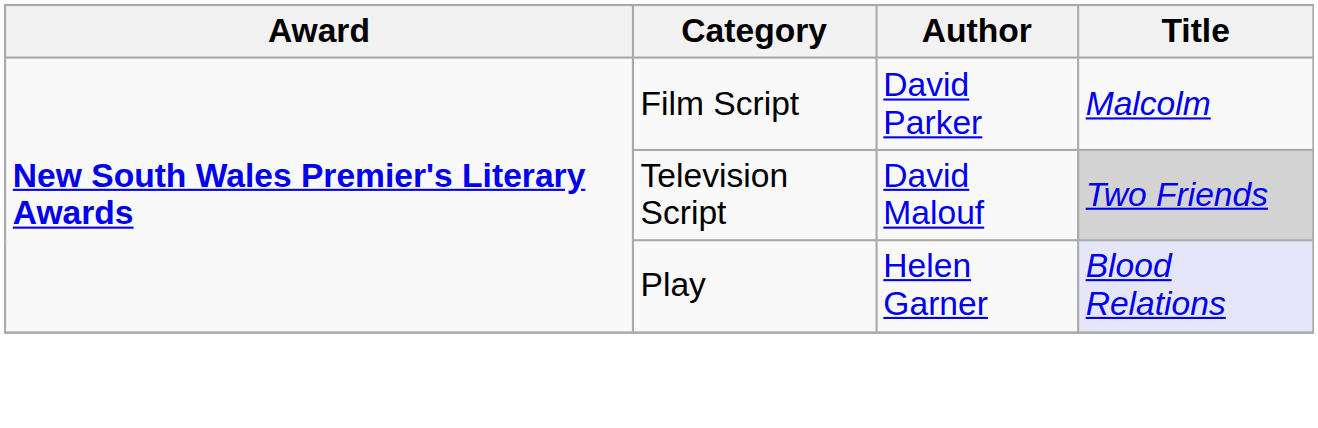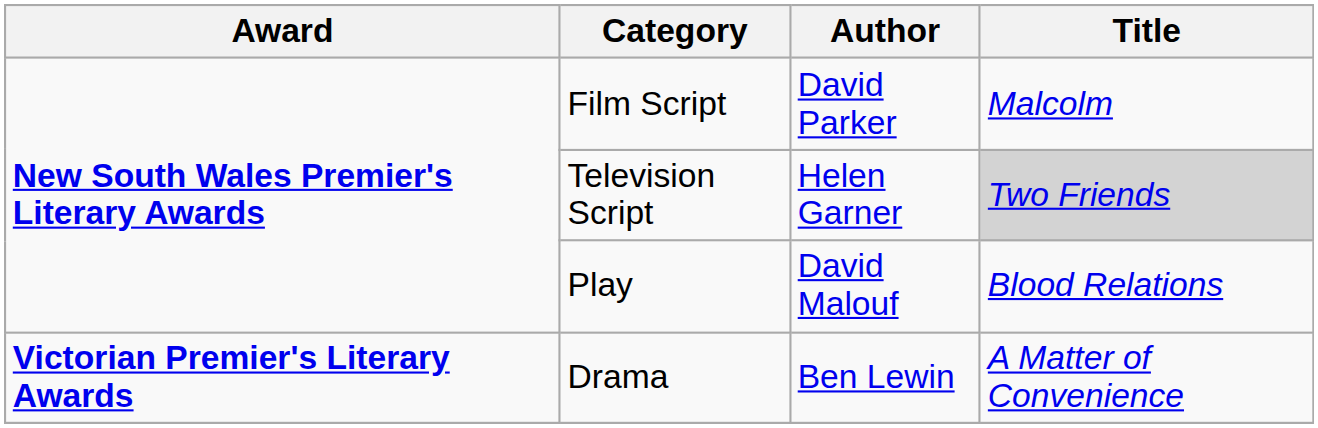Television Script | Author: David Malouf -> Helen Garner
Play | Author: Helen Garner -> David Malouf
Play | Title: lavender background -> no background
+ row: Victorian Premier's Literary Awards | Drama | Ben Lewin | A Matter of Convenience
